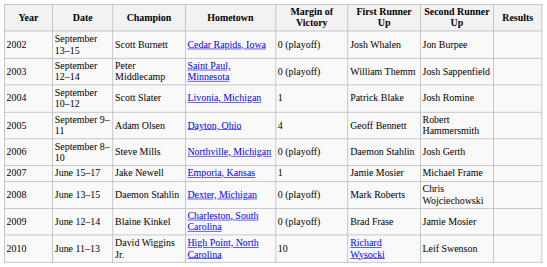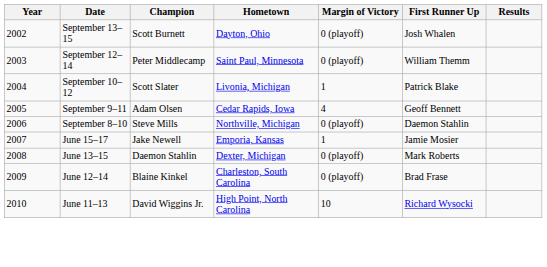- column: Second Runner Up | Jon Burpee | Josh Sappenfield | Josh Romine | Robert Hammersmith | Josh Gerth | Michael Frame | Chris Wojciechowski | Jamie Mosier | Leif Swenson
September 13–15 | Hometown: Cedar Rapids, Iowa -> Dayton, Ohio
September 9–11 | Hometown: Dayton, Ohio -> Cedar Rapids, Iowa
